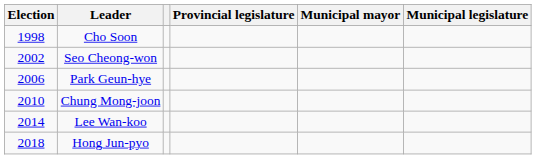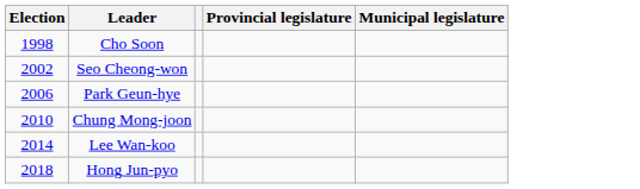- column: Municipal mayor
